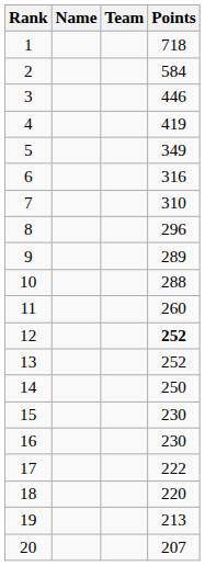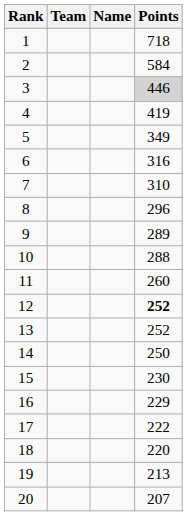columns swapped: Name <-> Team
3 | Points: no background -> lightgrey background
16 | Points: 230 -> 229
